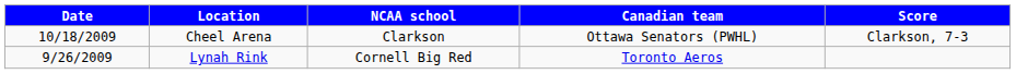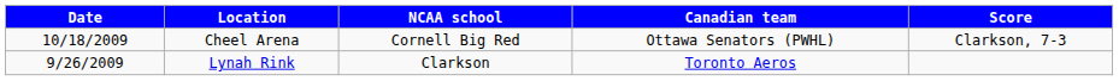Cheel Arena | NCAA school: Clarkson -> Cornell Big Red
Lynah Rink | NCAA school: Cornell Big Red -> Clarkson
